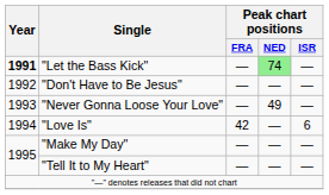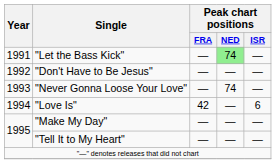"Let the Bass Kick" | Year: bold -> normal
"Never Gonna Loose Your Love" | Peak chart positions / NED: 49 -> 74
